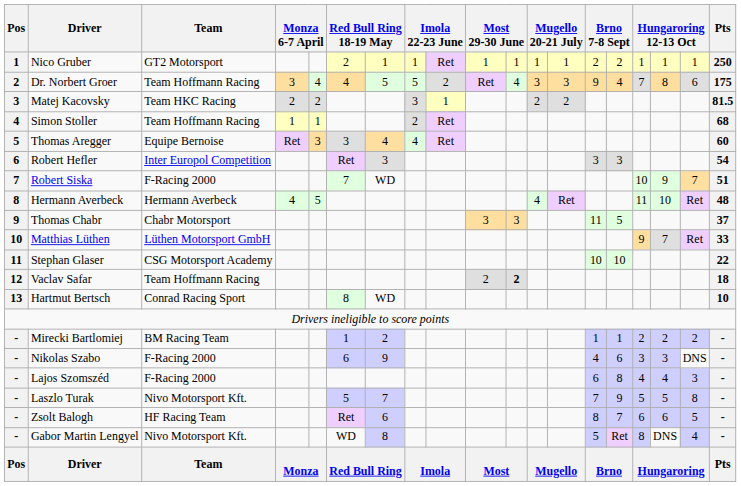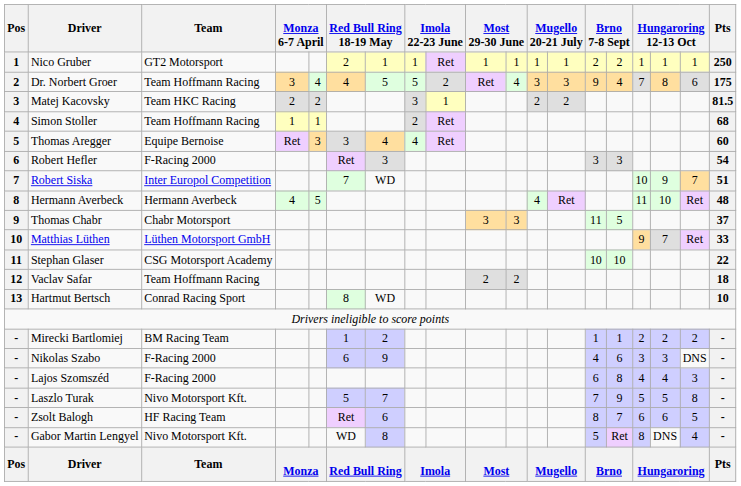Robert Hefler | Team: Inter Europol Competition -> F-Racing 2000
Robert Siska | Team: F-Racing 2000 -> Inter Europol Competition
Vaclav Safar | column 11: bold -> normal
